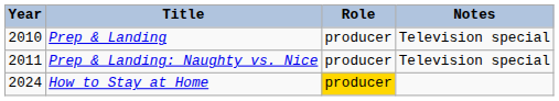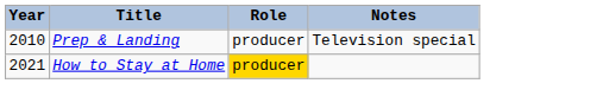- row: 2011 | Prep & Landing: Naughty vs. Nice | producer | Television special
How to Stay at Home | Year: 2024 -> 2021
